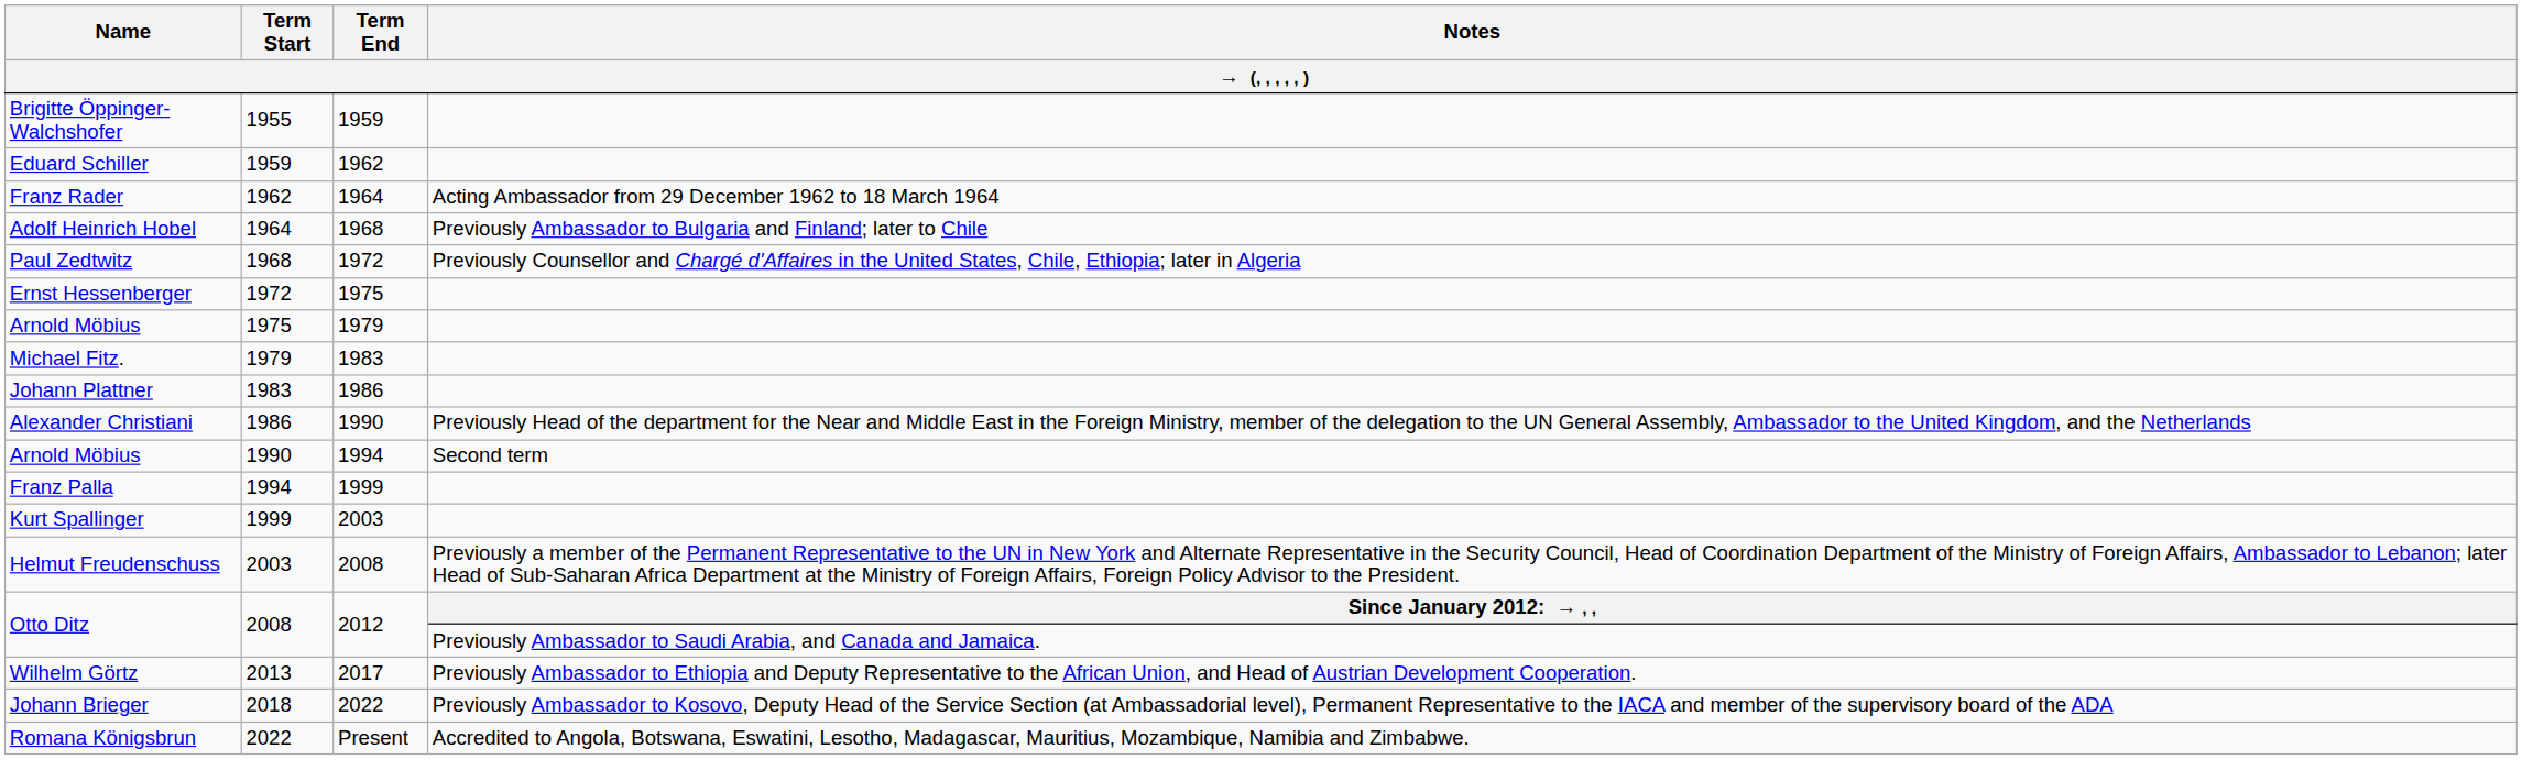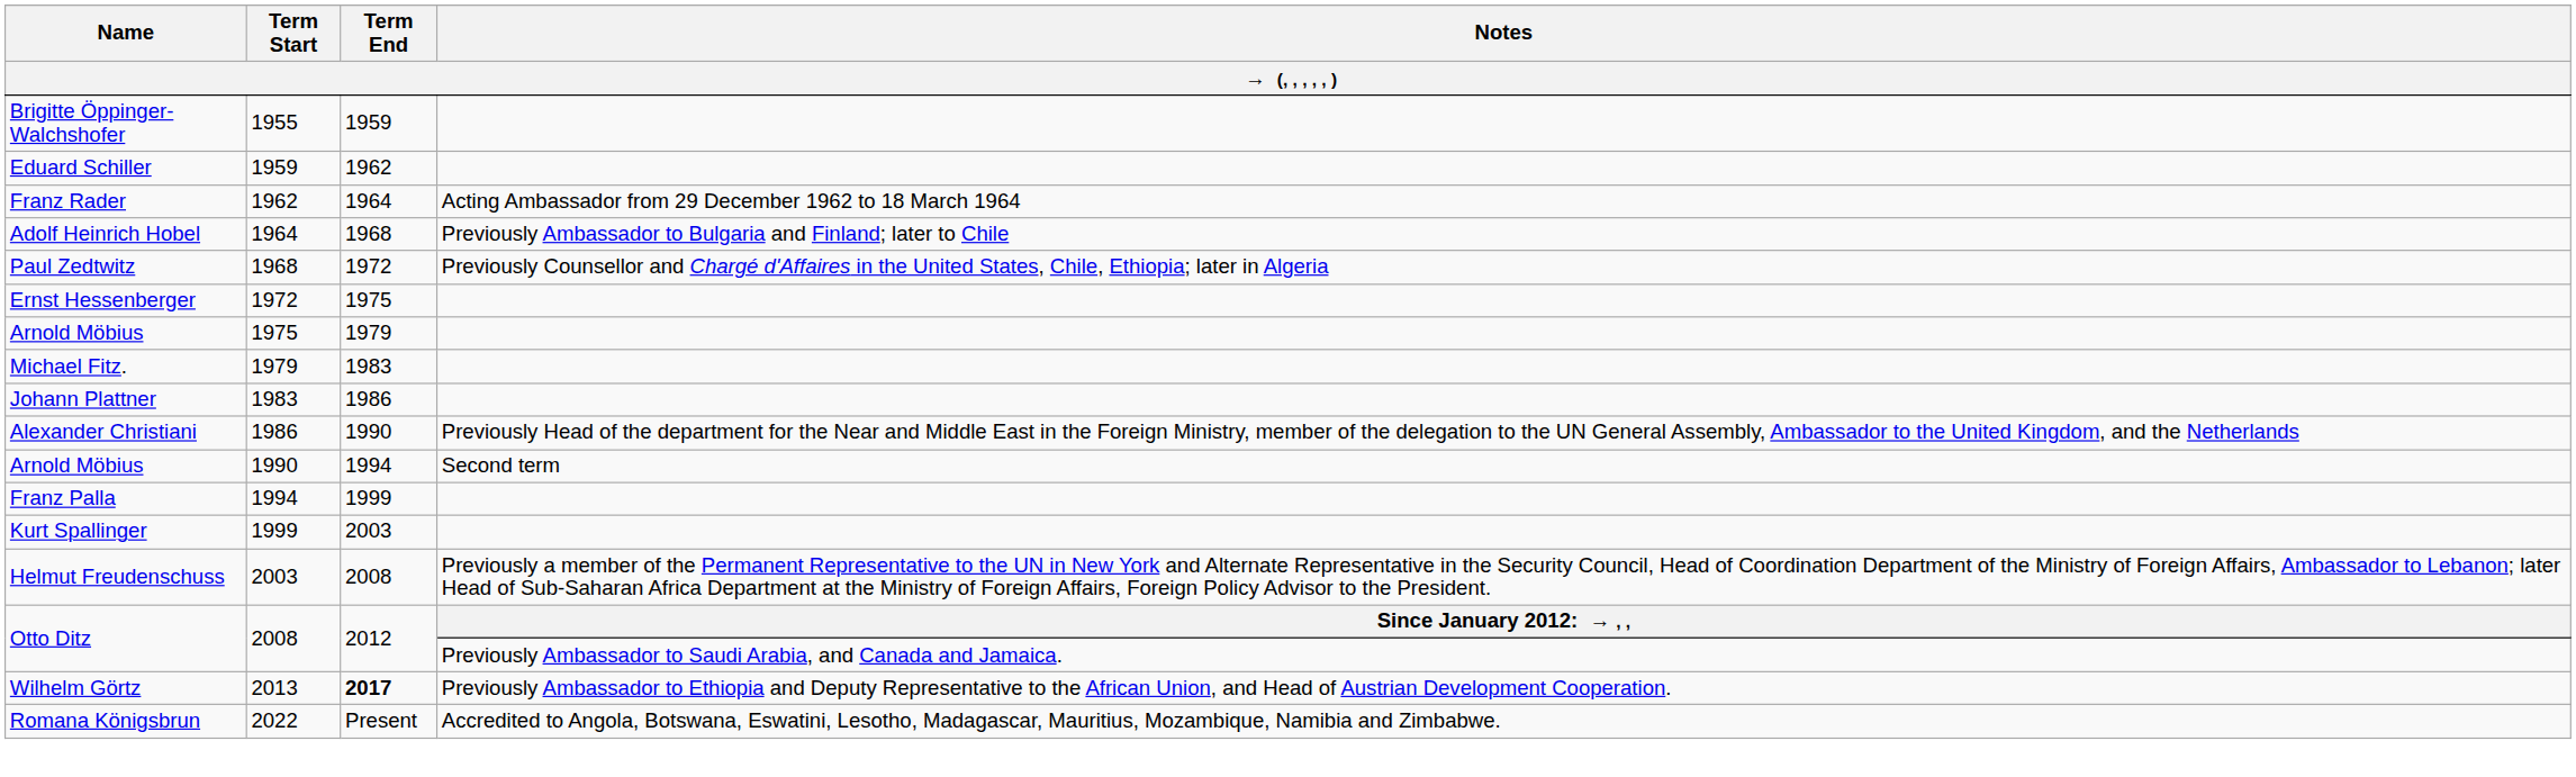2013 | Term End: normal -> bold
- row: Johann Brieger | 2018 | 2022 | Previously Ambassador to Kosovo, Deputy Head of the Service Section (at Ambassadorial level), Permanent Representative to the IACA and member of the supervisory board of the ADA
